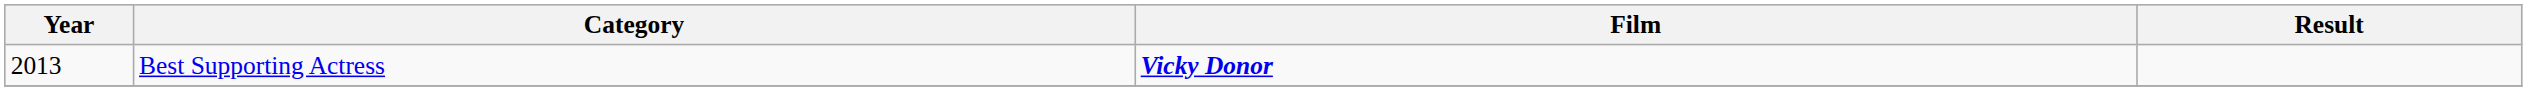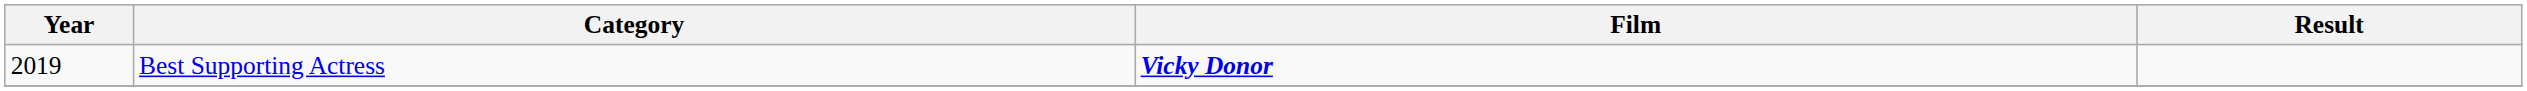Best Supporting Actress | Year: 2013 -> 2019
